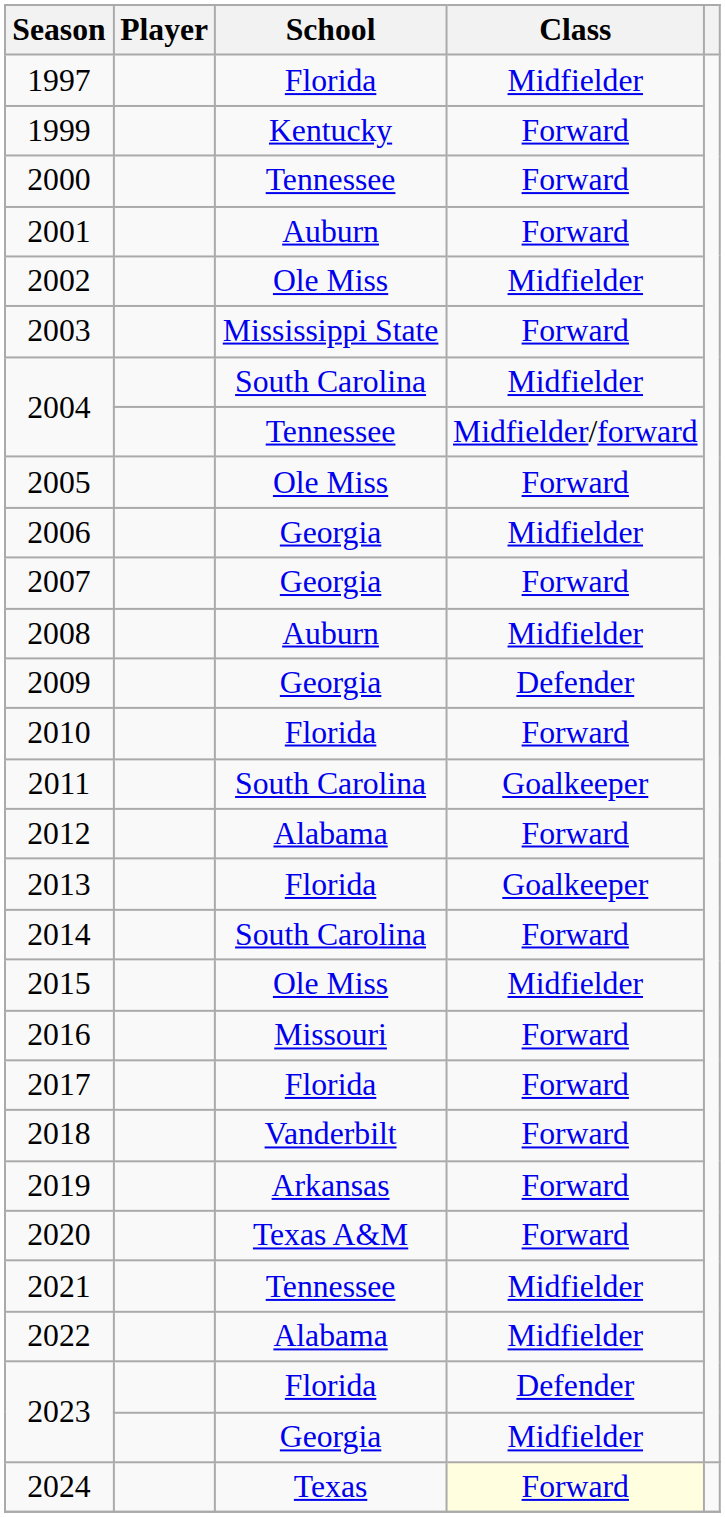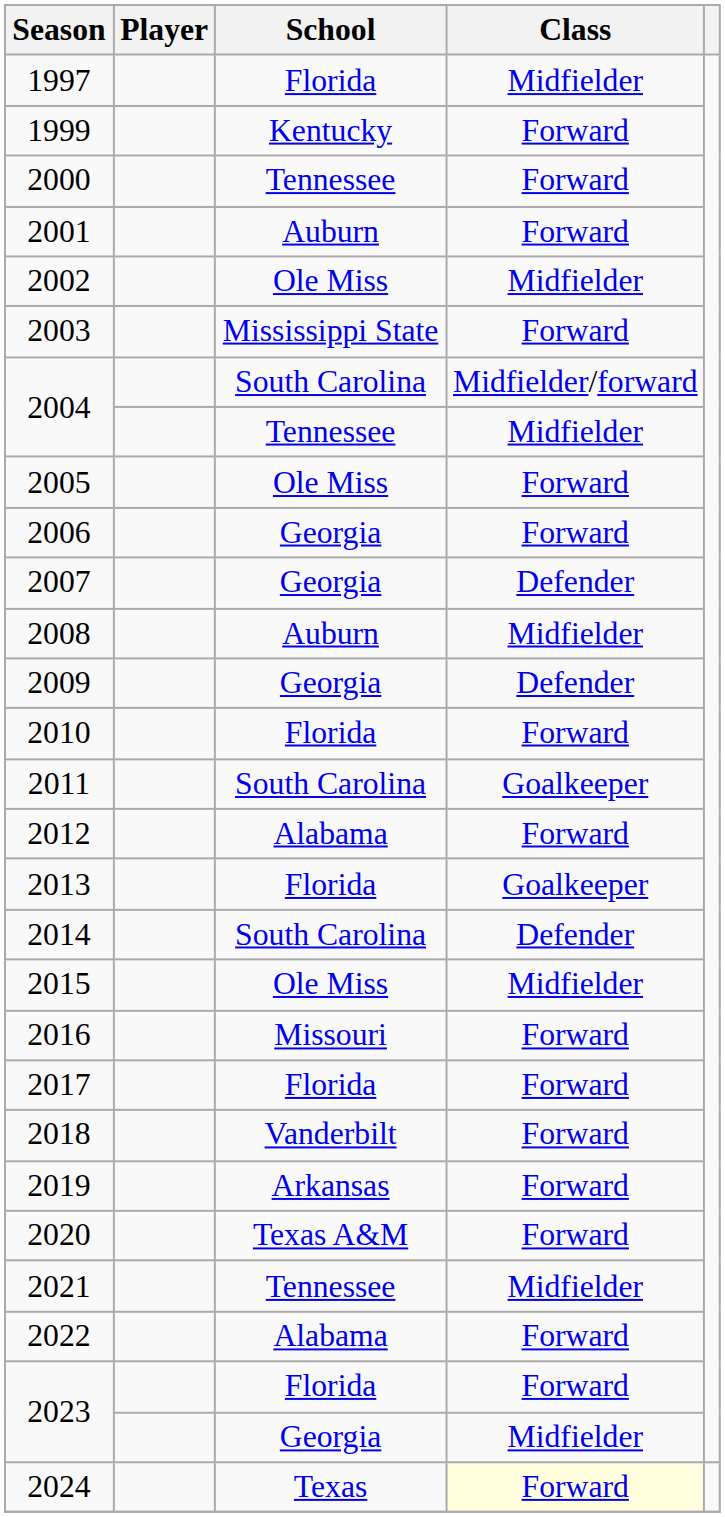2004 / South Carolina | Class: Midfielder -> Midfielder/forward
2004 / Tennessee | Class: Midfielder/forward -> Midfielder
2006 | Class: Midfielder -> Forward
2007 | Class: Forward -> Defender
2014 | Class: Forward -> Defender
2022 | Class: Midfielder -> Forward
2023 / Florida | Class: Defender -> Forward
